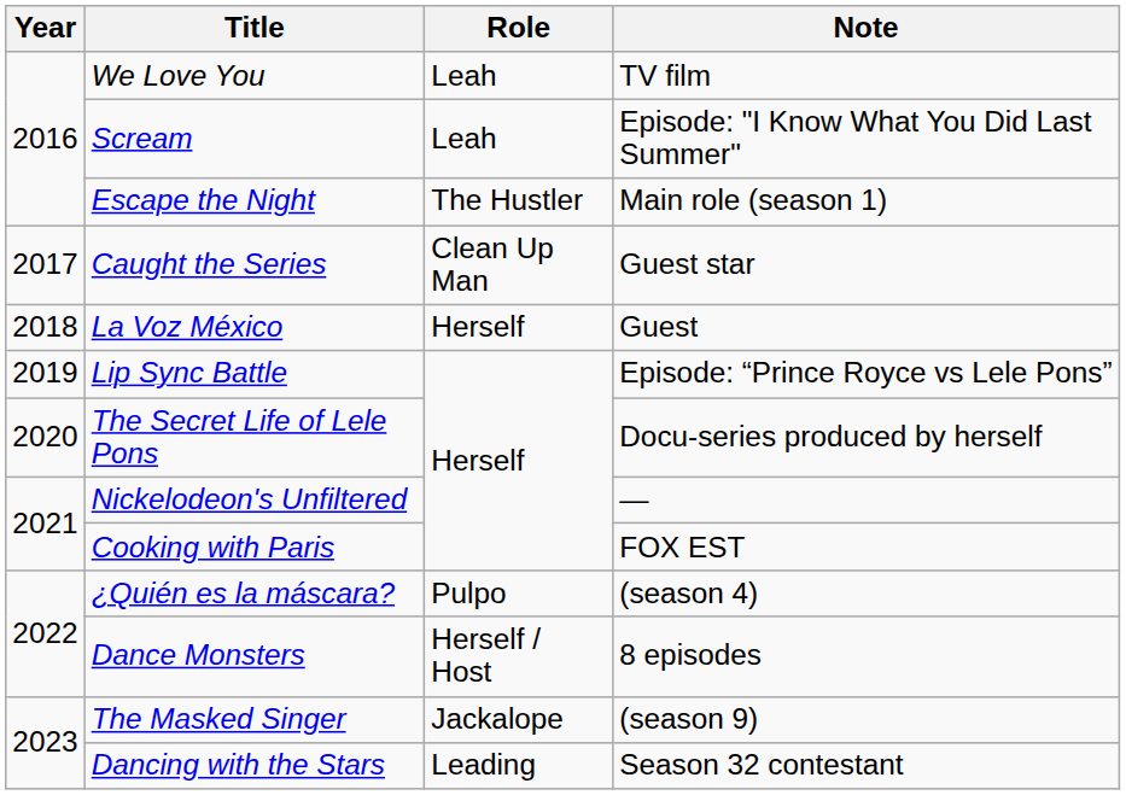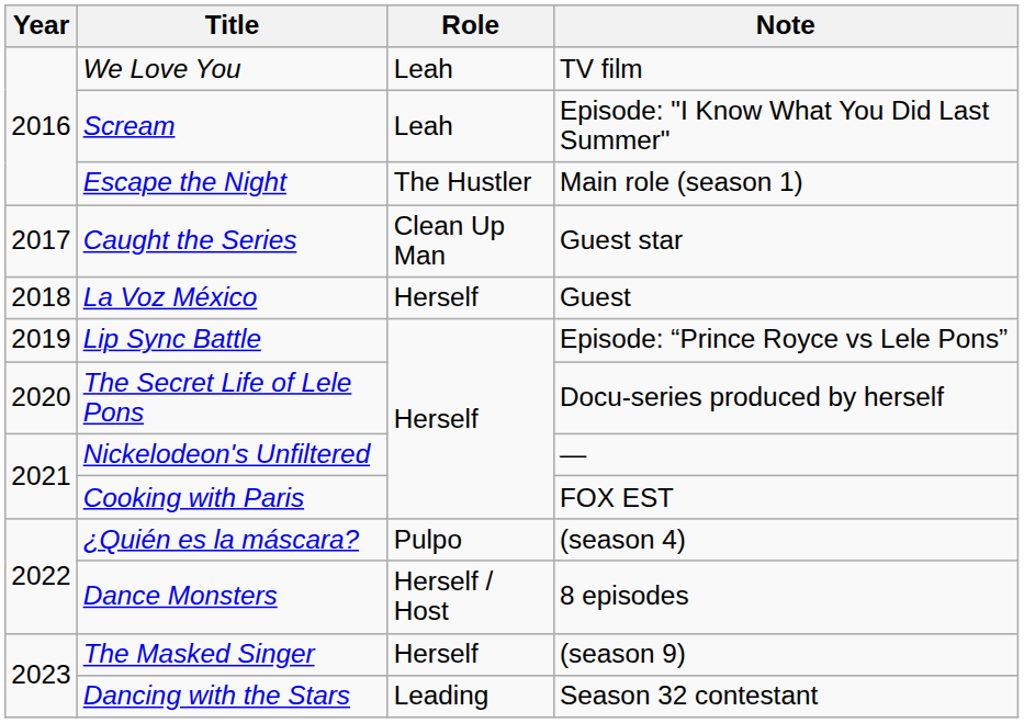The Masked Singer | Role: Jackalope -> Herself
